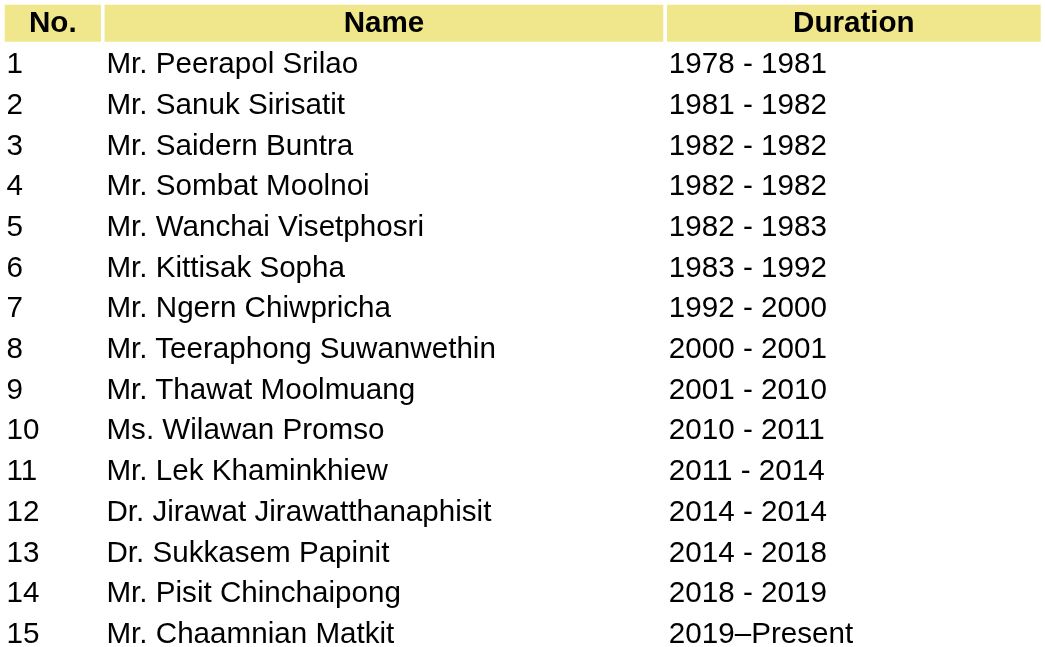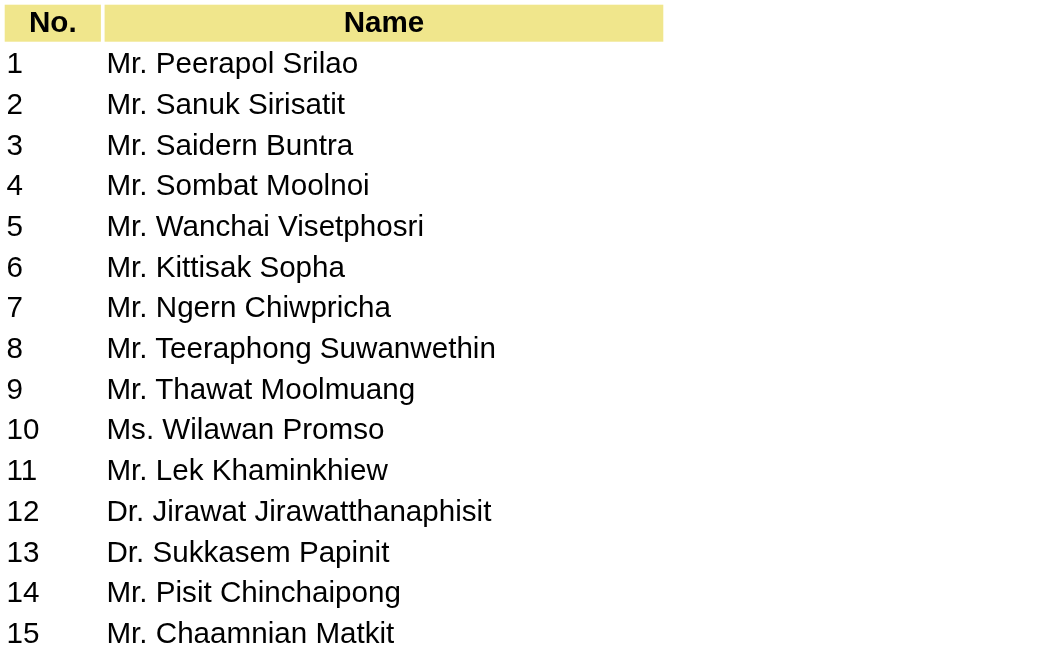- column: Duration | 1978 - 1981 | 1981 - 1982 | 1982 - 1982 | 1982 - 1982 | 1982 - 1983 | 1983 - 1992 | 1992 - 2000 | 2000 - 2001 | 2001 - 2010 | 2010 - 2011 | 2011 - 2014 | 2014 - 2014 | 2014 - 2018 | 2018 - 2019 | 2019–Present
